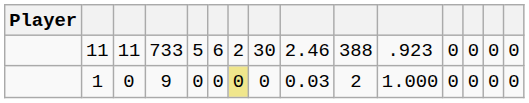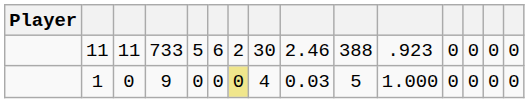1 | column 8: 0 -> 4
1 | column 10: 2 -> 5
